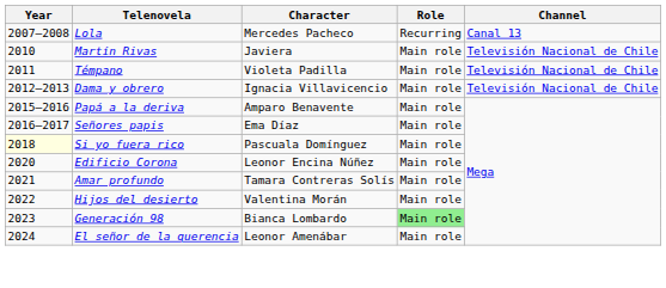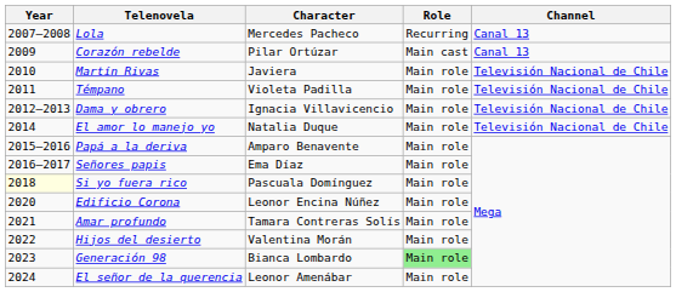+ row: 2009 | Corazón rebelde | Pilar Ortúzar | Main cast | Canal 13
+ row: 2014 | El amor lo manejo yo | Natalia Duque | Main role | Televisión Nacional de Chile
